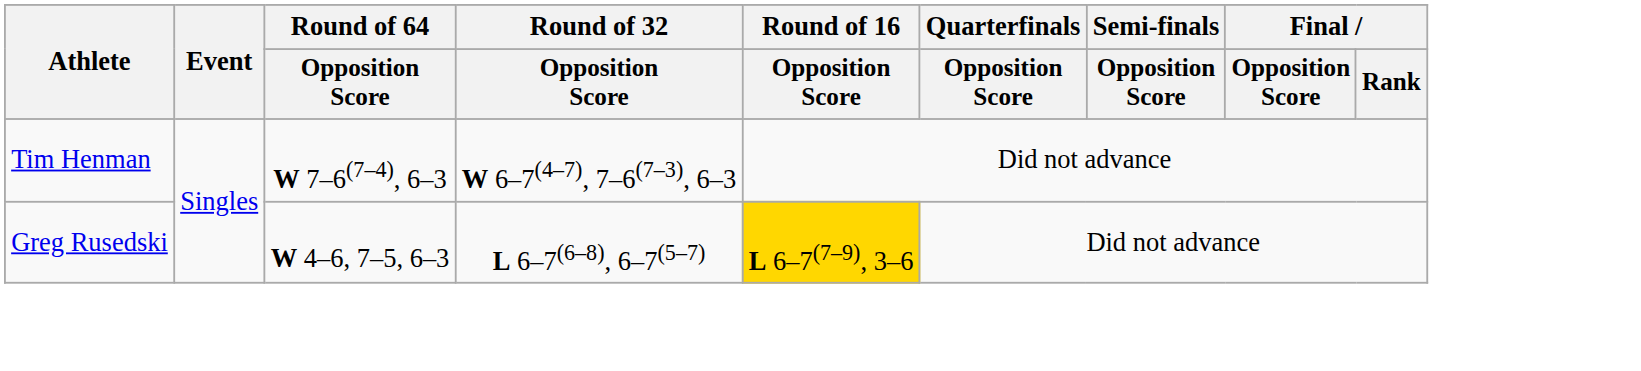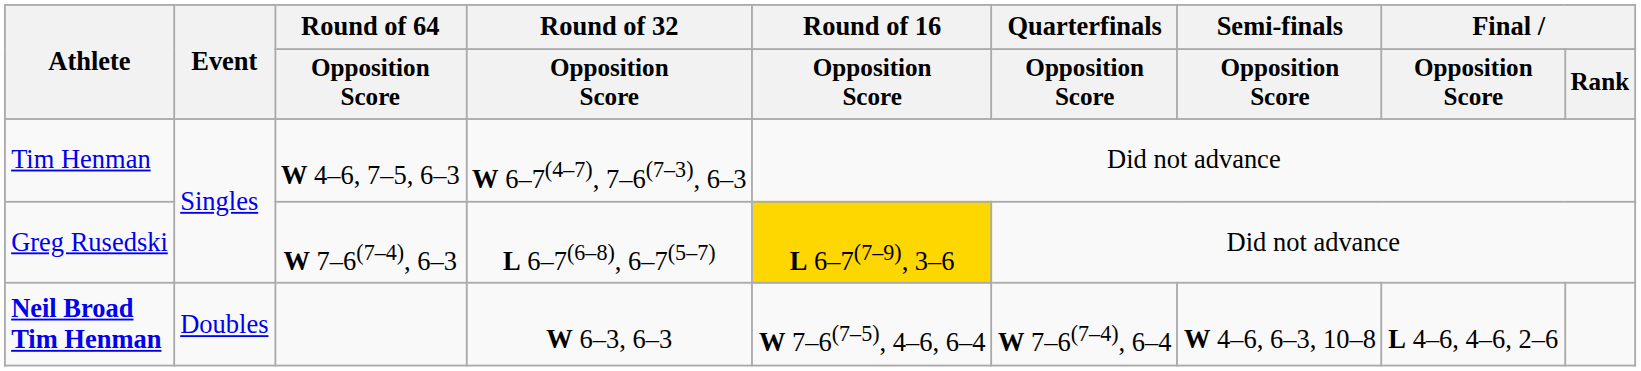Tim Henman | Round of 64 / Opposition Score: W 7–6(7–4), 6–3 -> W 4–6, 7–5, 6–3
Greg Rusedski | Round of 64 / Opposition Score: W 4–6, 7–5, 6–3 -> W 7–6(7–4), 6–3
+ row: Neil Broad Tim Henman | Doubles | W 6–3, 6–3 | W 7–6(7–5), 4–6, 6–4 | W 7–6(7–4), 6–4 | W 4–6, 6–3, 10–8 | L 4–6, 4–6, 2–6
